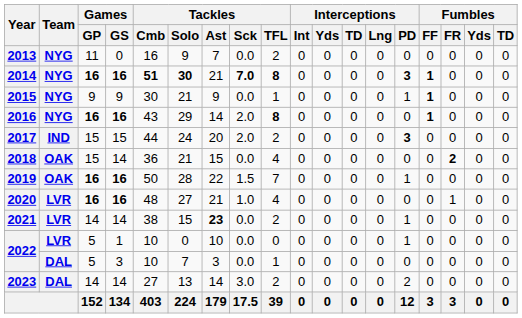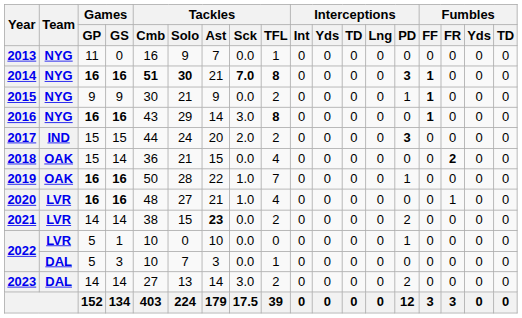2013 | Tackles / TFL: 2 -> 1
2015 | Tackles / TFL: 1 -> 2
2016 | Tackles / Sck: 2.0 -> 3.0
2019 | Tackles / Sck: 1.5 -> 1.0
2021 | Interceptions / PD: 1 -> 2
